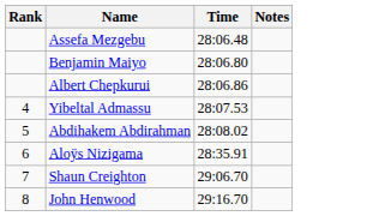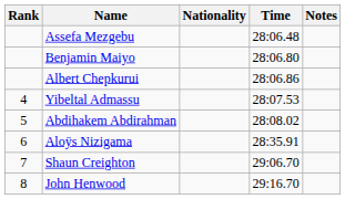+ column: Nationality
